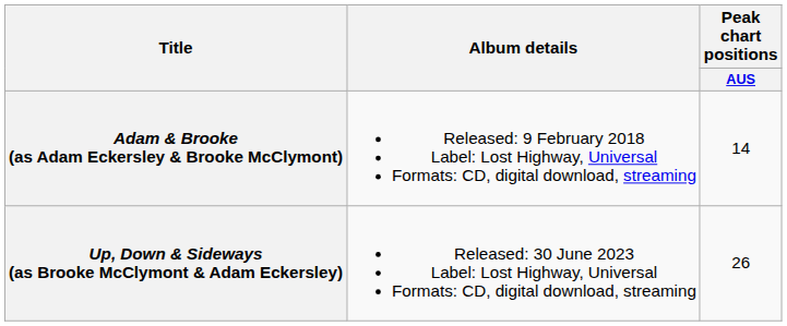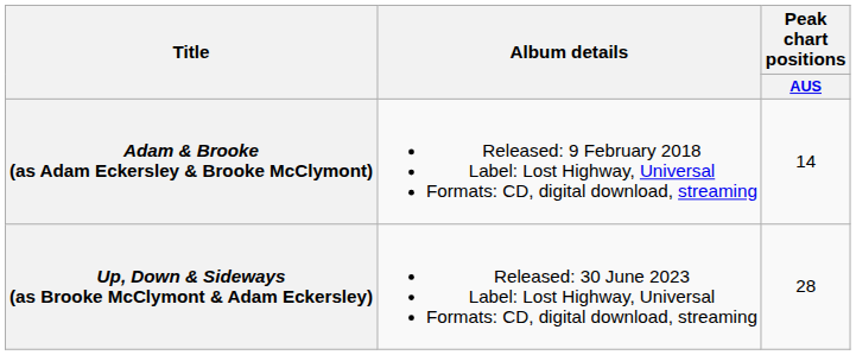Up, Down & Sideways (as Brooke McClymont & Adam Eckersley) | Peak chart positions / AUS: 26 -> 28
